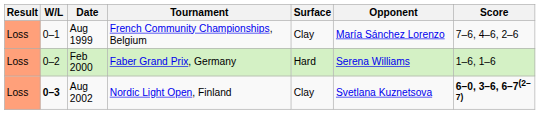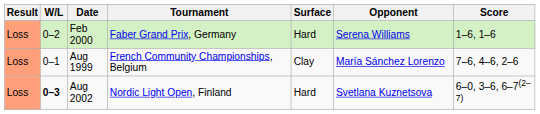rows swapped: Aug 1999 <-> Feb 2000
Aug 2002 | Surface: Clay -> Hard
Aug 2002 | Score: bold -> normal
